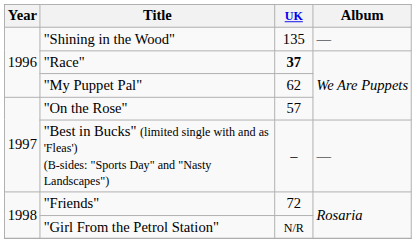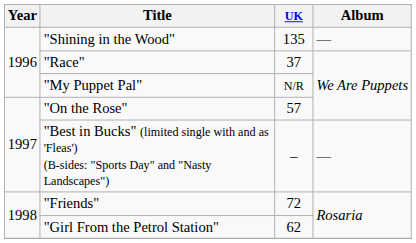"Race" | UK: bold -> normal
"My Puppet Pal" | UK: 62 -> N/R
"Girl From the Petrol Station" | UK: N/R -> 62
